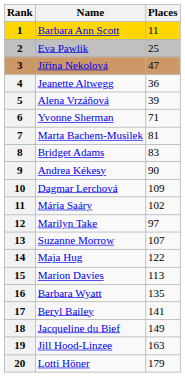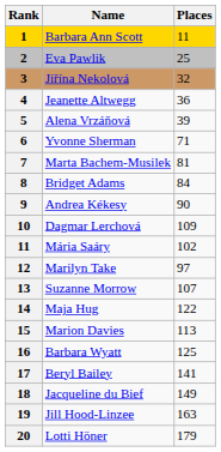Jiřína Nekolová | Places: 47 -> 32
Bridget Adams | Places: 83 -> 84
Barbara Wyatt | Places: 135 -> 125
